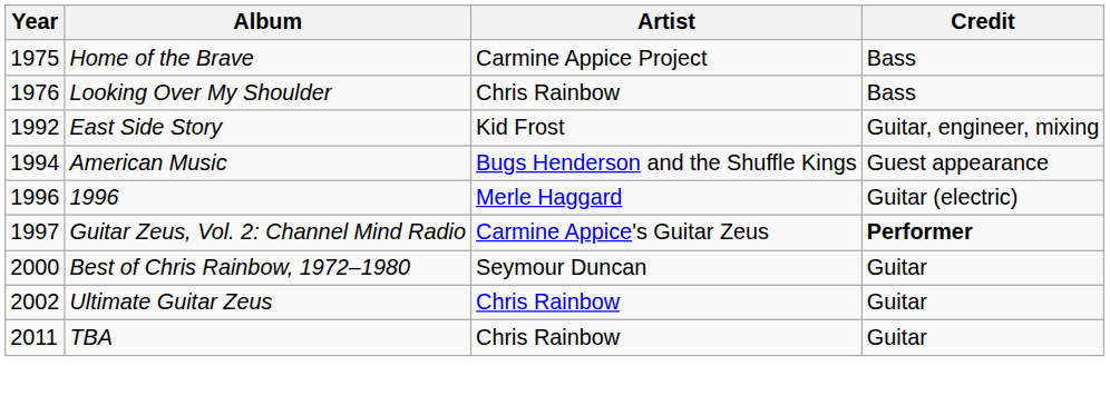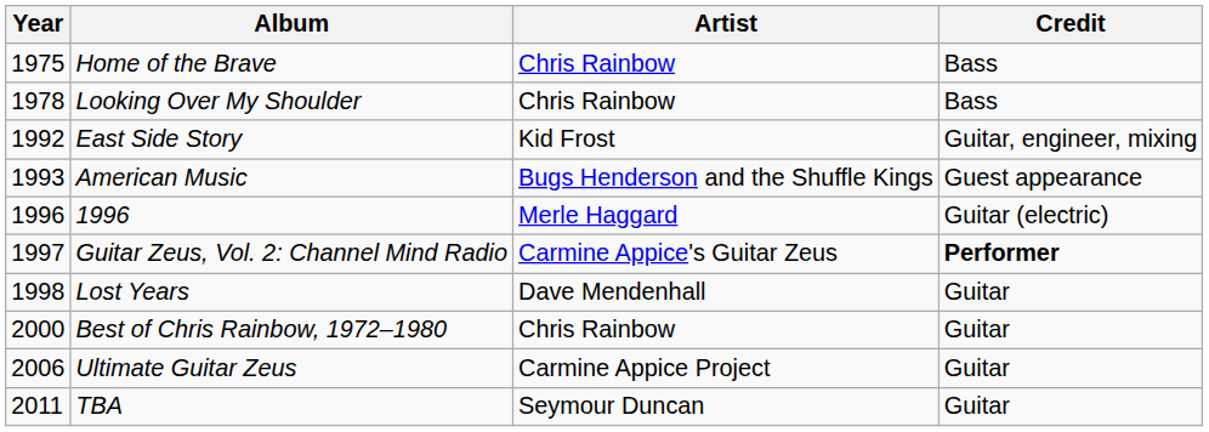Home of the Brave | Artist: Carmine Appice Project -> Chris Rainbow
Looking Over My Shoulder | Year: 1976 -> 1978
American Music | Year: 1994 -> 1993
+ row: 1998 | Lost Years | Dave Mendenhall | Guitar
Best of Chris Rainbow, 1972–1980 | Artist: Seymour Duncan -> Chris Rainbow
Ultimate Guitar Zeus | Year: 2002 -> 2006
Ultimate Guitar Zeus | Artist: Chris Rainbow -> Carmine Appice Project
TBA | Artist: Chris Rainbow -> Seymour Duncan
